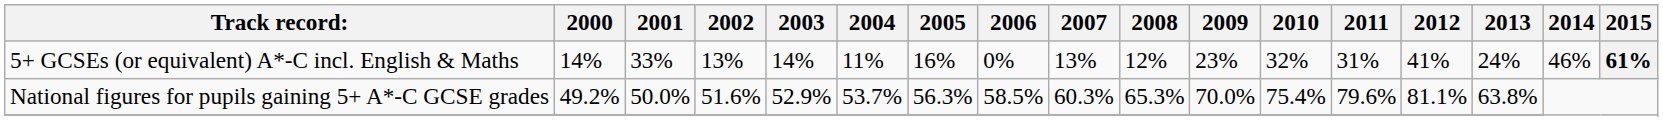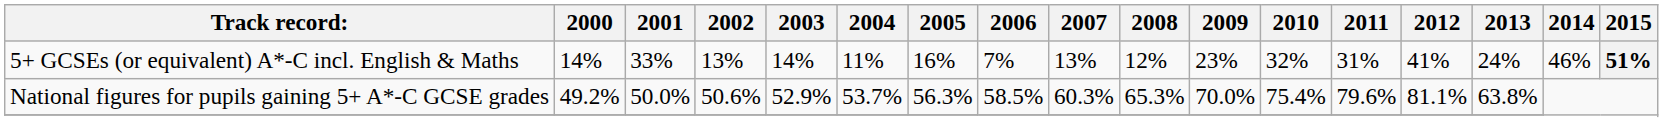5+ GCSEs (or equivalent) A*-C incl. English & Maths | 2006: 0% -> 7%
5+ GCSEs (or equivalent) A*-C incl. English & Maths | 2015: 61% -> 51%
National figures for pupils gaining 5+ A*-C GCSE grades | 2002: 51.6% -> 50.6%
